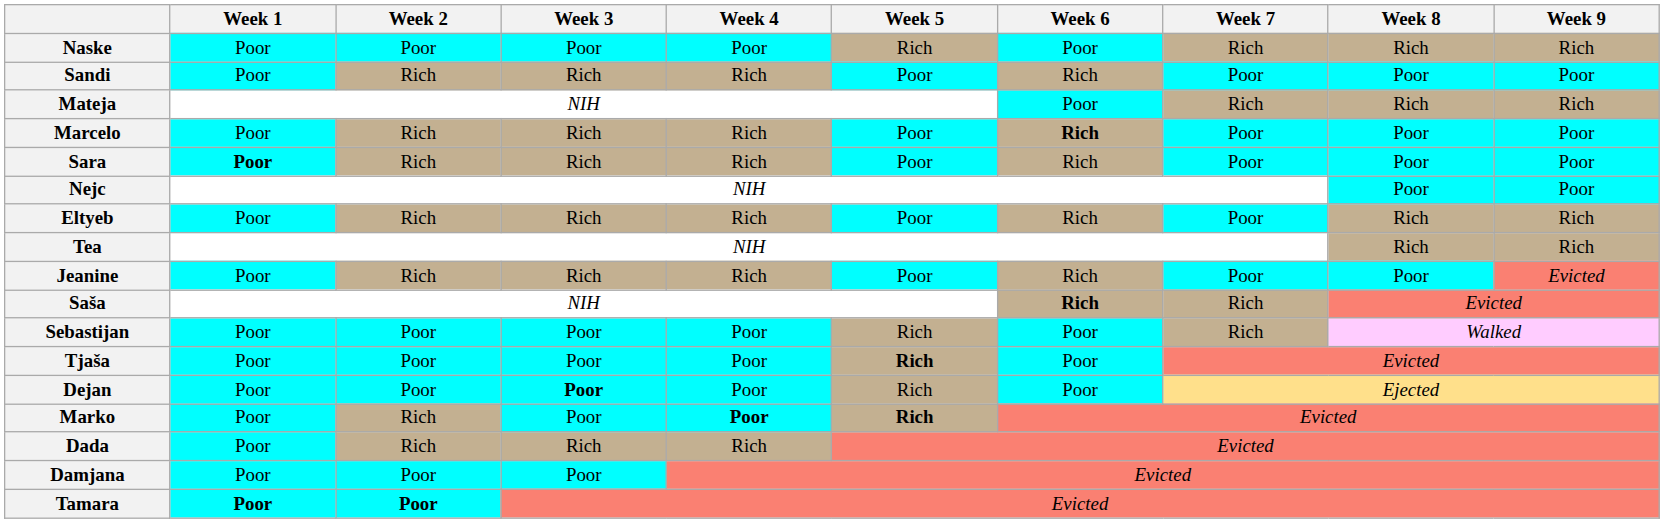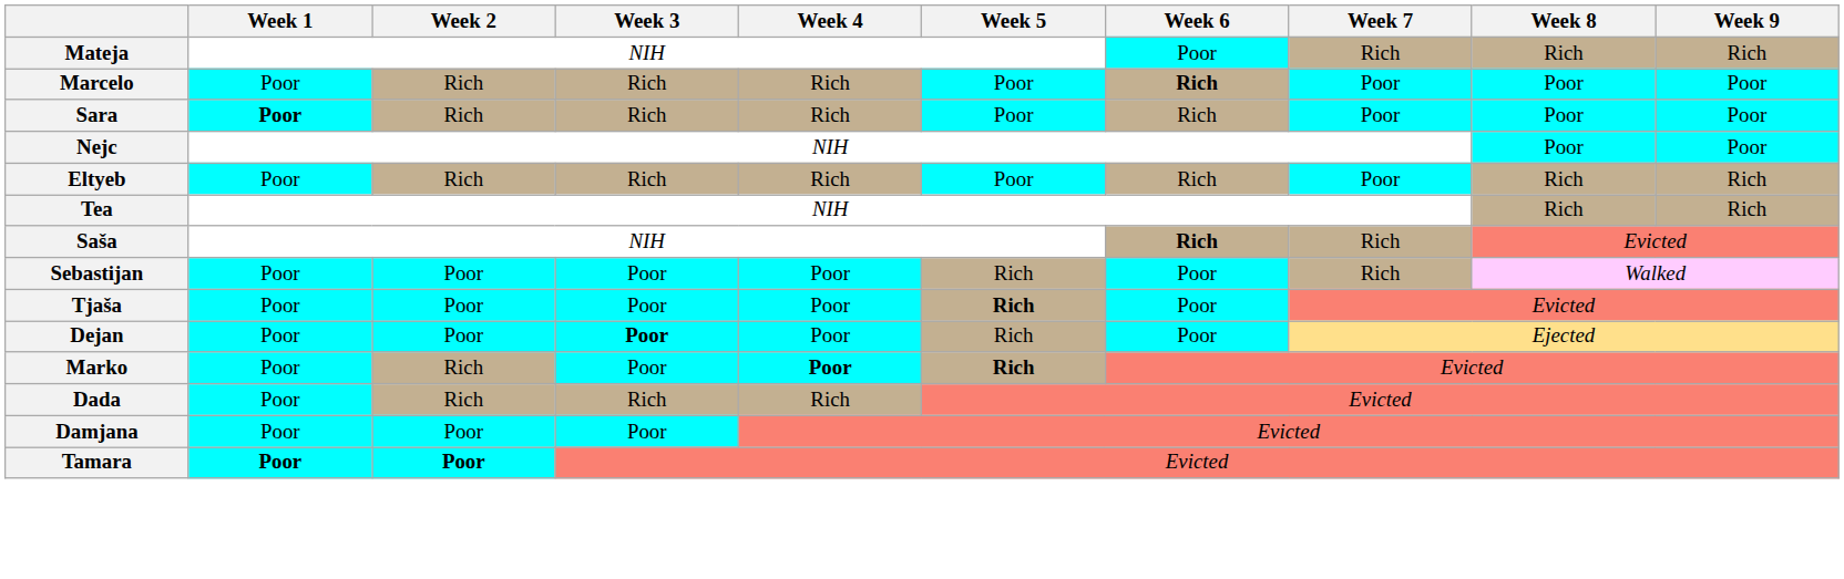- row: Naske | Poor | Poor | Poor | Poor | Rich | Poor | Rich | Rich | Rich
- row: Sandi | Poor | Rich | Rich | Rich | Poor | Rich | Poor | Poor | Poor
- row: Jeanine | Poor | Rich | Rich | Rich | Poor | Rich | Poor | Poor | Evicted
